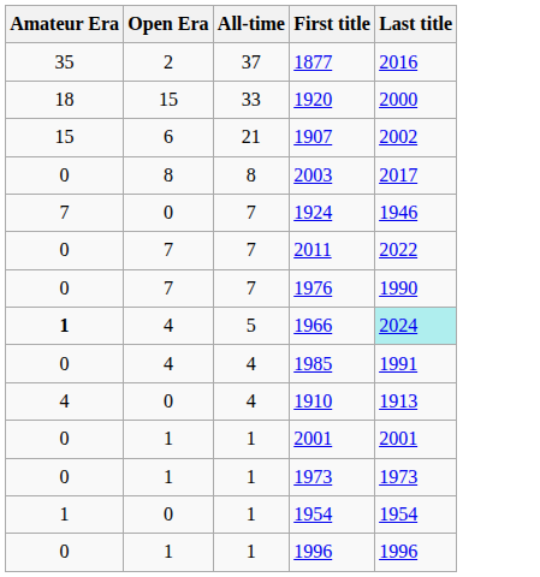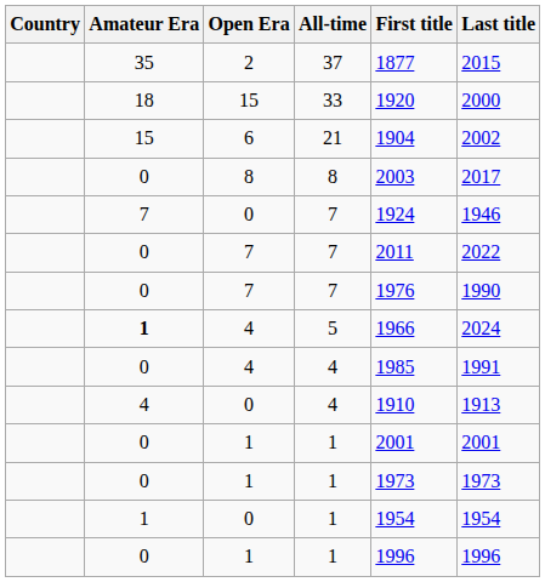+ column: Country
2 | Last title: 2016 -> 2015
6 | First title: 1907 -> 1904
4 / 5 | Last title: paleturquoise background -> no background
